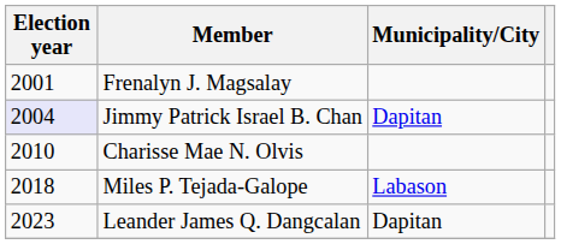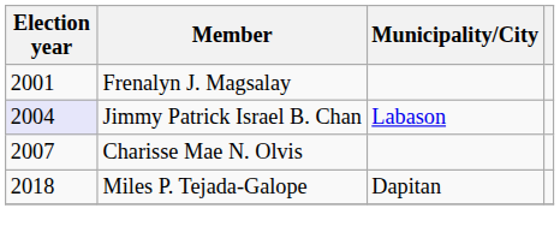Jimmy Patrick Israel B. Chan | Municipality/City: Dapitan -> Labason
Charisse Mae N. Olvis | Election year: 2010 -> 2007
Miles P. Tejada-Galope | Municipality/City: Labason -> Dapitan
- row: 2023 | Leander James Q. Dangcalan | Dapitan
